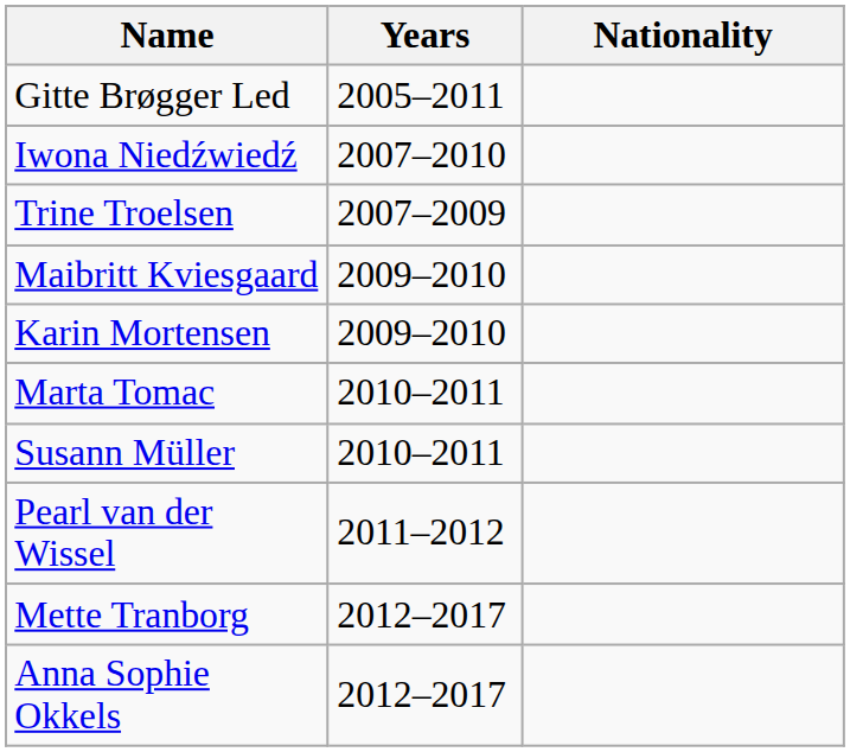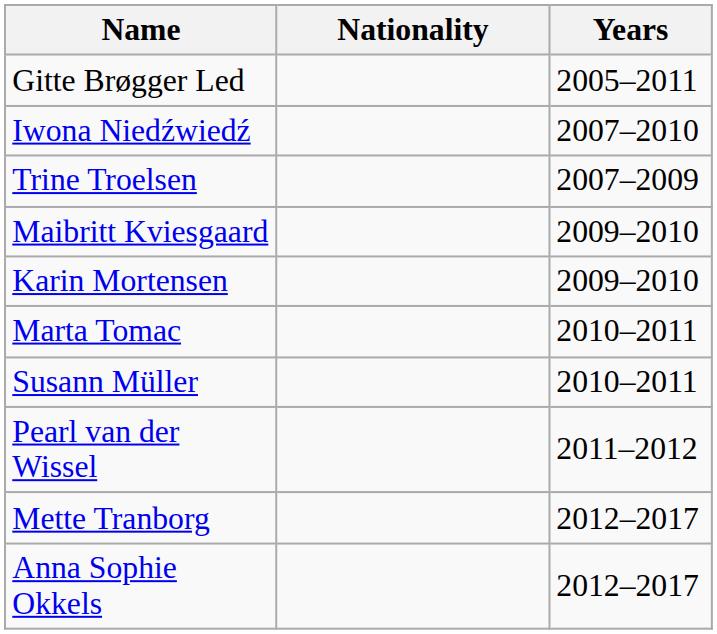columns swapped: Nationality <-> Years
